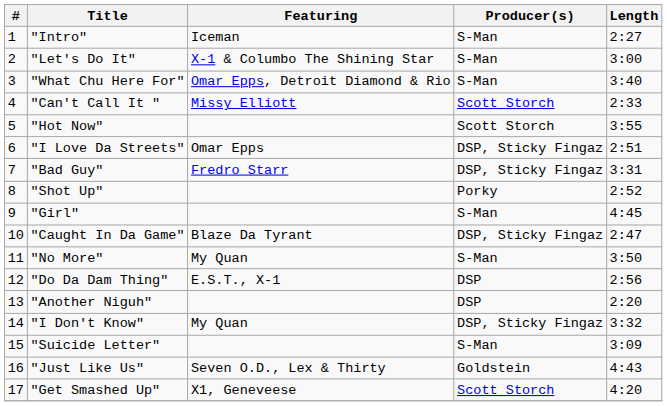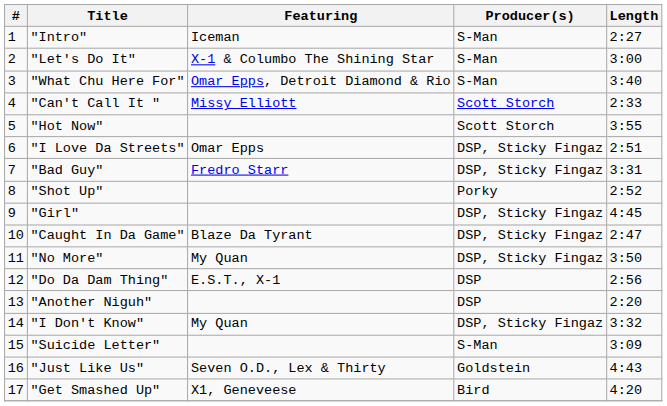"Girl" | Producer(s): S-Man -> DSP, Sticky Fingaz
"No More" | Producer(s): S-Man -> DSP, Sticky Fingaz
"Get Smashed Up" | Producer(s): Scott Storch -> Bird
